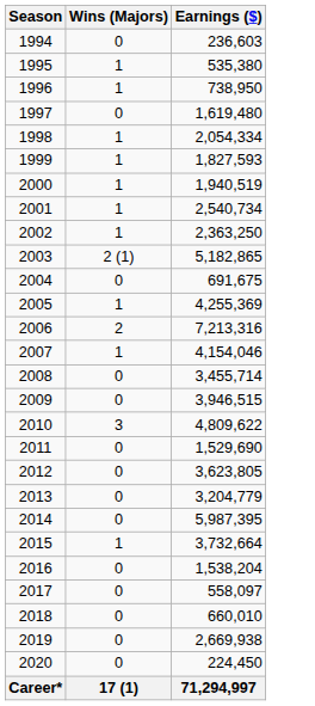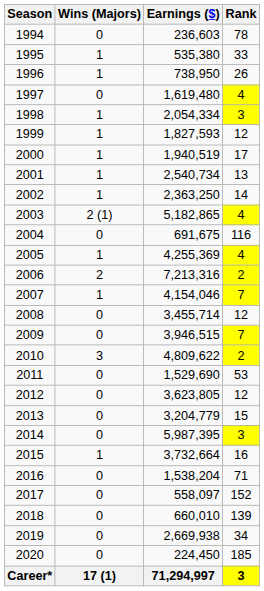+ column: Rank | 78 | 33 | 26 | 4 | 3 | 12 | 17 | 13 | 14 | 4 | 116 | 4 | 2 | 7 | 12 | 7 | 2 | 53 | 12 | 15 | 3 | 16 | 71 | 152 | 139 | 34 | 185 | 3
